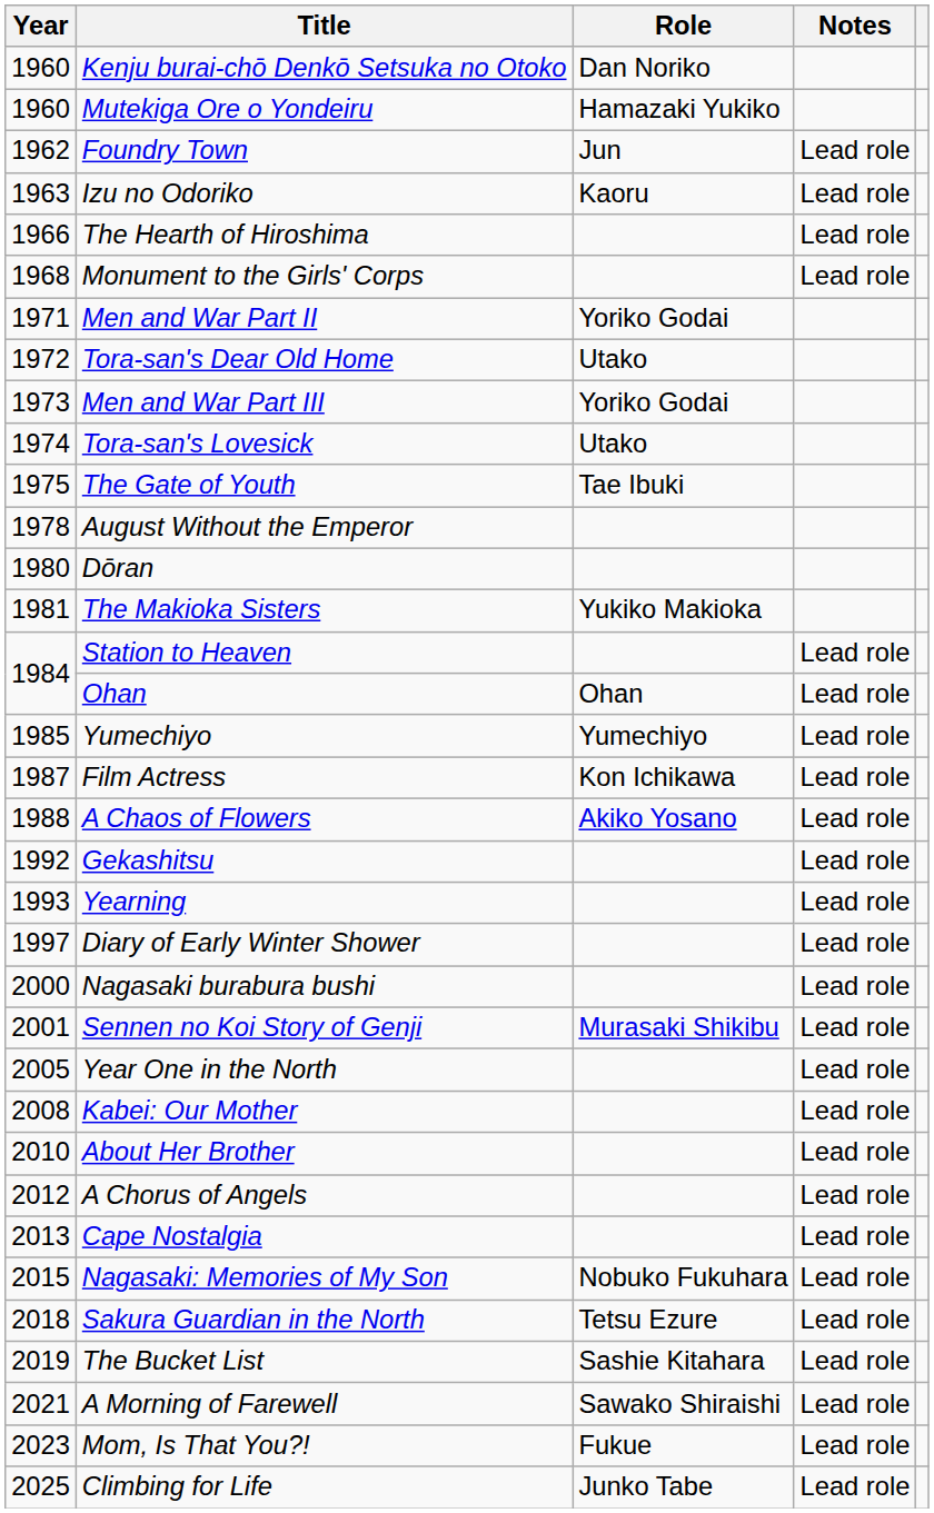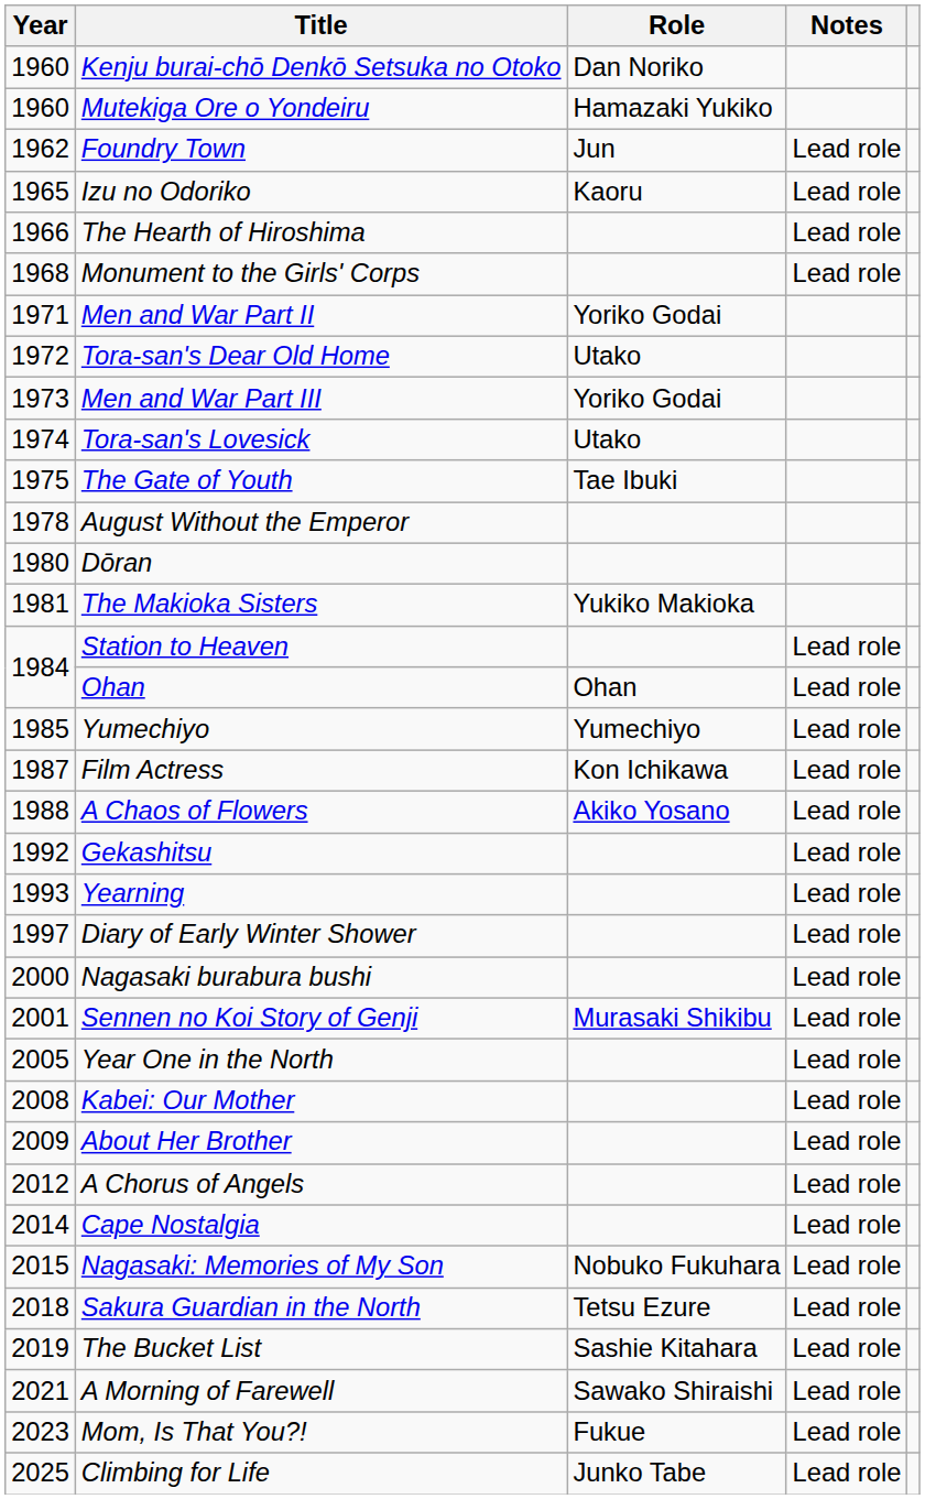Izu no Odoriko | Year: 1963 -> 1965
About Her Brother | Year: 2010 -> 2009
Cape Nostalgia | Year: 2013 -> 2014
